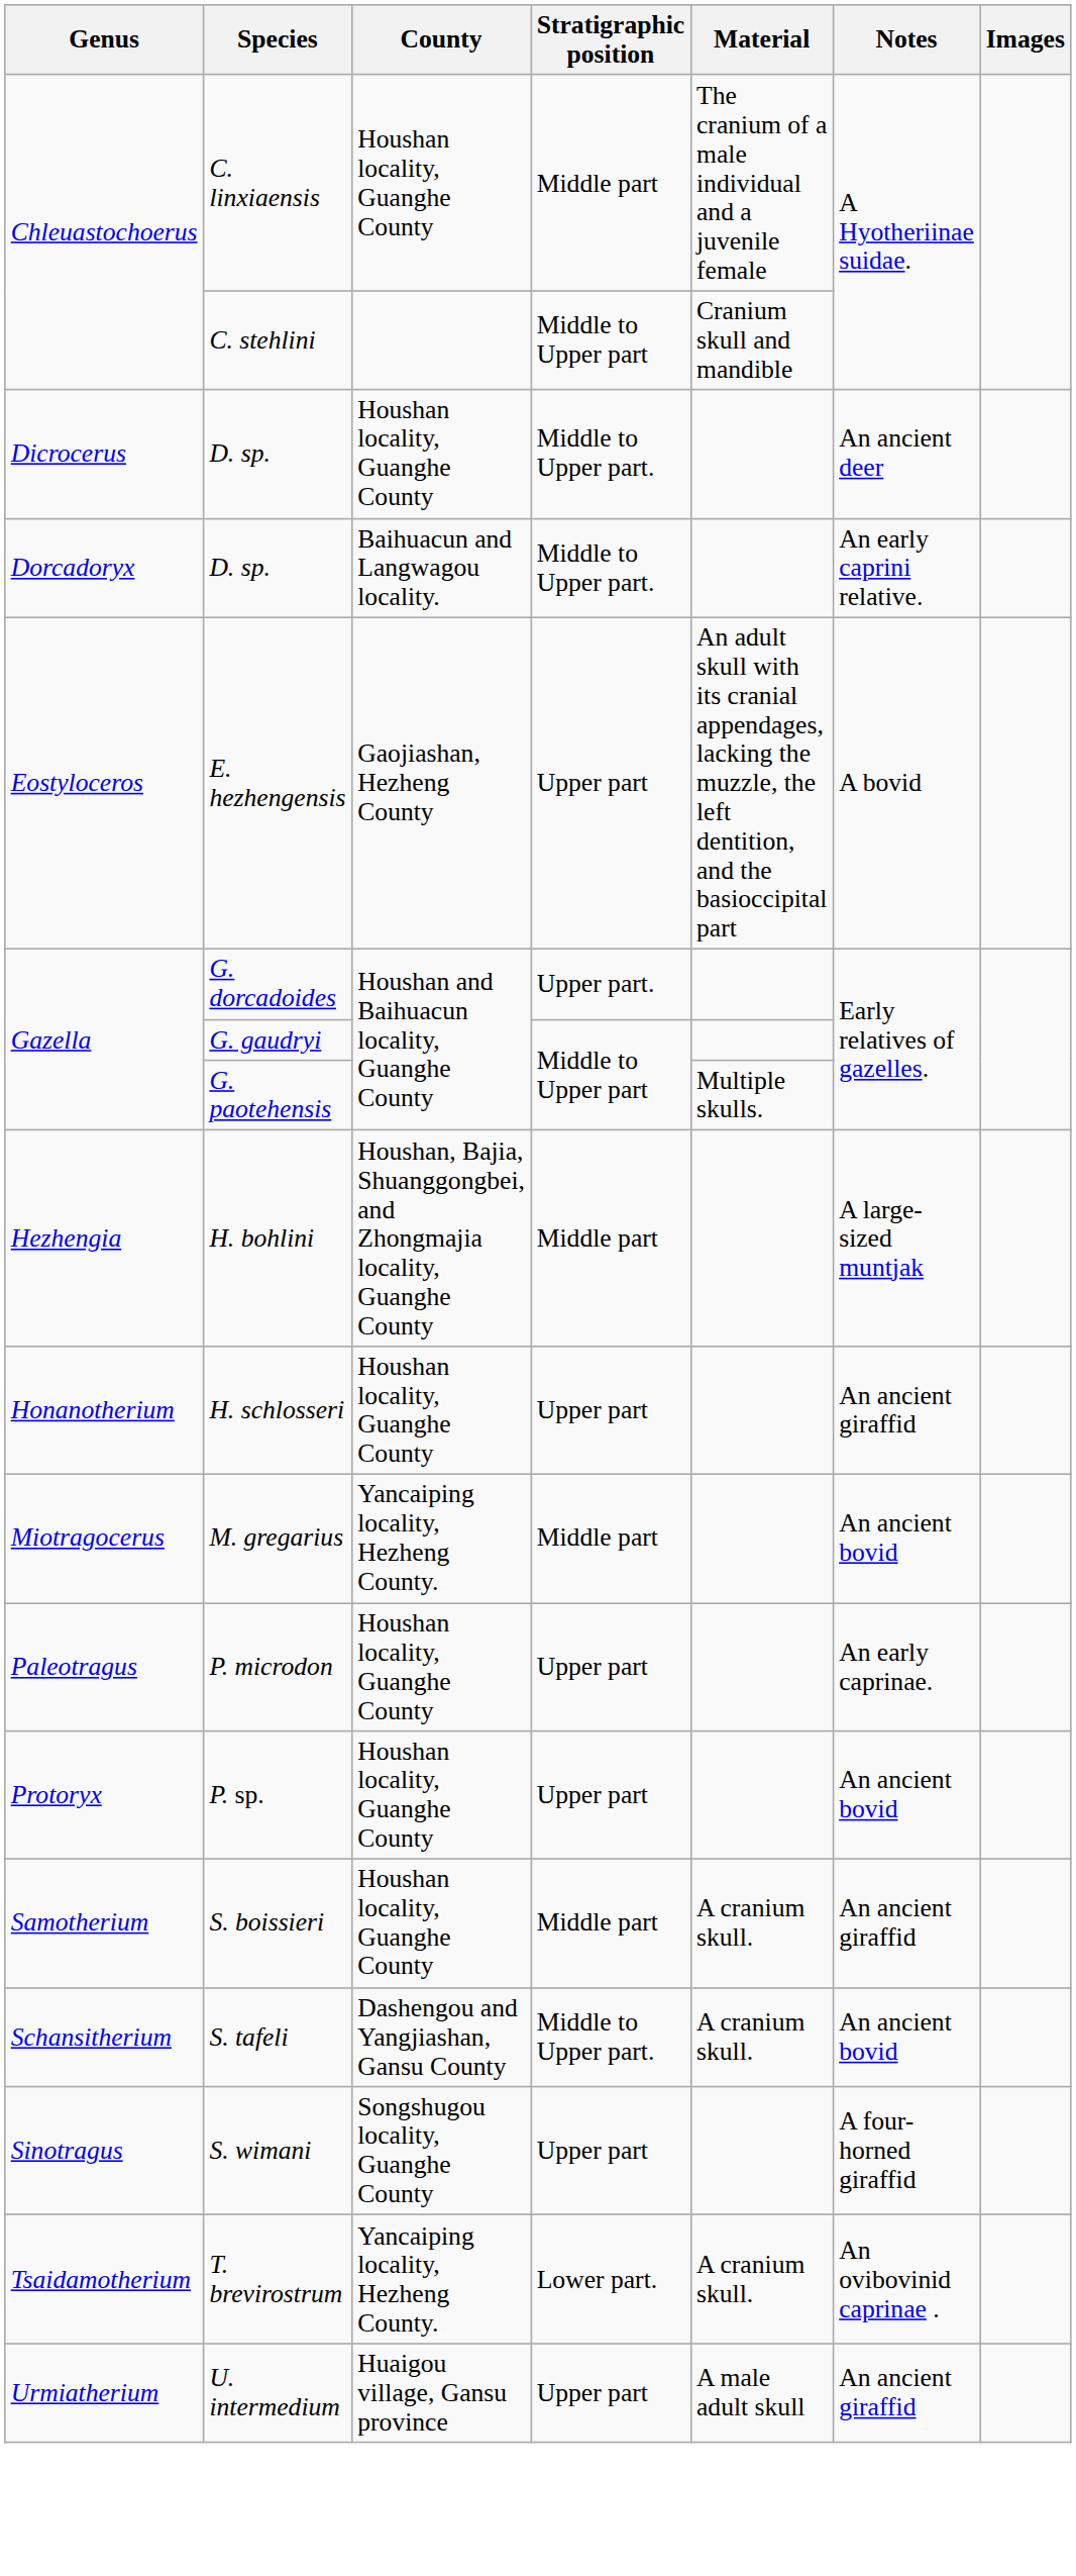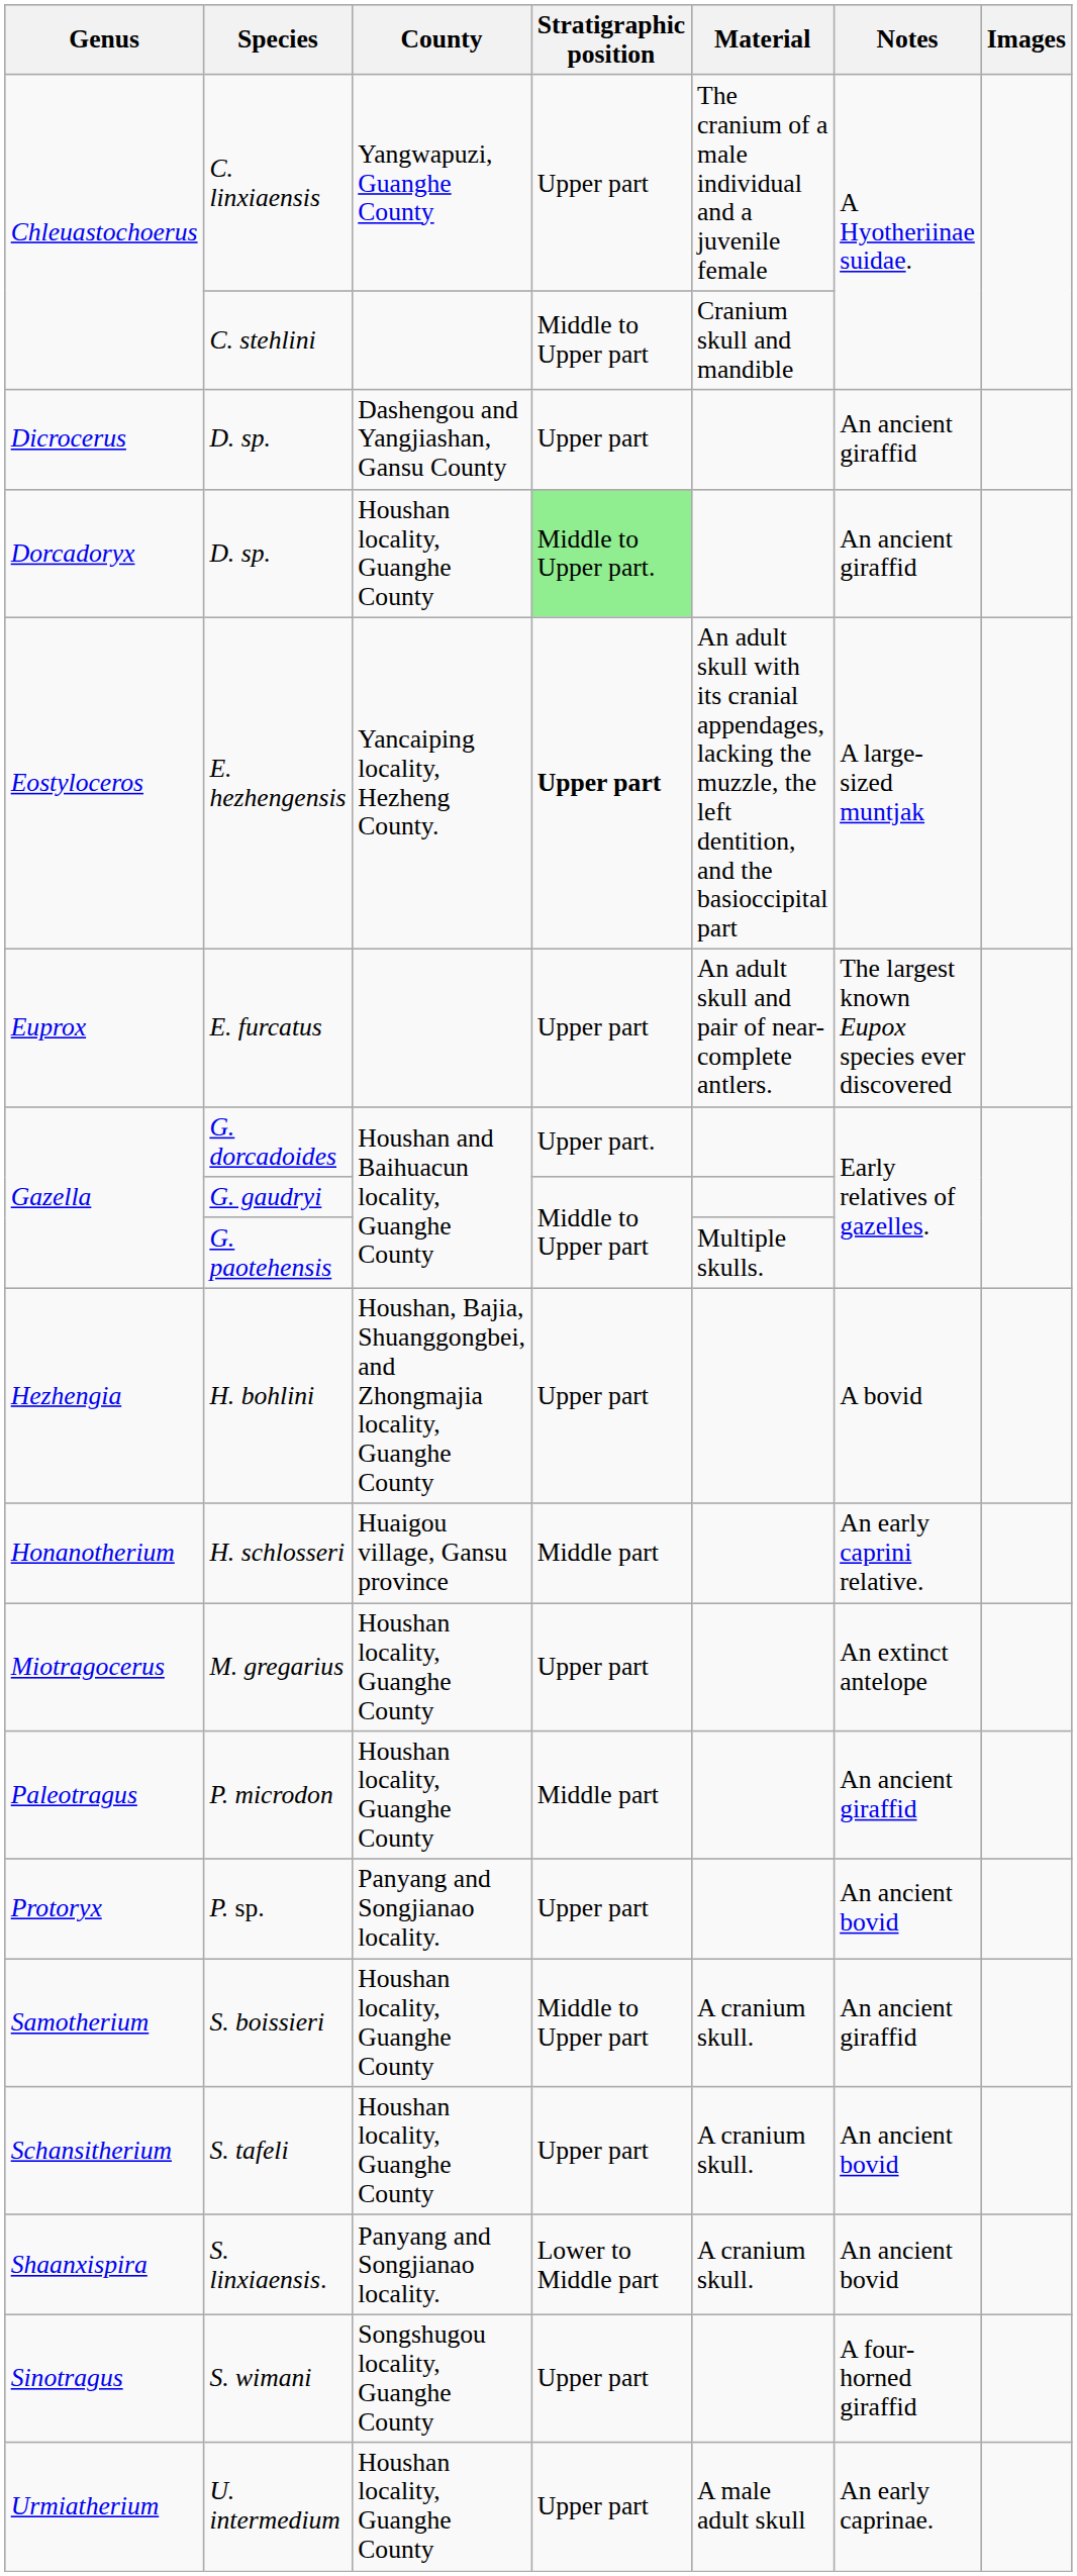C. linxiaensis | County: Houshan locality, Guanghe County -> Yangwapuzi, Guanghe County
C. linxiaensis | Stratigraphic position: Middle part -> Upper part
Dicrocerus / D. sp. | County: Houshan locality, Guanghe County -> Dashengou and Yangjiashan, Gansu County
Dicrocerus / D. sp. | Stratigraphic position: Middle to Upper part. -> Upper part
Dicrocerus / D. sp. | Notes: An ancient deer -> An ancient giraffid
Dorcadoryx / D. sp. | County: Baihuacun and Langwagou locality. -> Houshan locality, Guanghe County
Dorcadoryx / D. sp. | Stratigraphic position: no background -> lightgreen background
Dorcadoryx / D. sp. | Notes: An early caprini relative. -> An ancient giraffid
E. hezhengensis | County: Gaojiashan, Hezheng County -> Yancaiping locality, Hezheng County.
E. hezhengensis | Stratigraphic position: normal -> bold
E. hezhengensis | Notes: A bovid -> A large-sized muntjak
+ row: Euprox | E. furcatus | Upper part | An adult skull and pair of near-complete antlers. | The largest known Eupox species ever discovered
H. bohlini | Stratigraphic position: Middle part -> Upper part
H. bohlini | Notes: A large-sized muntjak -> A bovid
H. schlosseri | County: Houshan locality, Guanghe County -> Huaigou village, Gansu province
H. schlosseri | Stratigraphic position: Upper part -> Middle part
H. schlosseri | Notes: An ancient giraffid -> An early caprini relative.
M. gregarius | County: Yancaiping locality, Hezheng County. -> Houshan locality, Guanghe County
M. gregarius | Stratigraphic position: Middle part -> Upper part
M. gregarius | Notes: An ancient bovid -> An extinct antelope
P. microdon | Stratigraphic position: Upper part -> Middle part
P. microdon | Notes: An early caprinae. -> An ancient giraffid
P. sp. | County: Houshan locality, Guanghe County -> Panyang and Songjianao locality.
S. boissieri | Stratigraphic position: Middle part -> Middle to Upper part
S. tafeli | County: Dashengou and Yangjiashan, Gansu County -> Houshan locality, Guanghe County
S. tafeli | Stratigraphic position: Middle to Upper part. -> Upper part
+ row: Shaanxispira | S. linxiaensis. | Panyang and Songjianao locality. | Lower to Middle part | A cranium skull. | An ancient bovid
- row: Tsaidamotherium | T. brevirostrum | Yancaiping locality, Hezheng County. | Lower part. | A cranium skull. | An ovibovinid caprinae .
U. intermedium | County: Huaigou village, Gansu province -> Houshan locality, Guanghe County
U. intermedium | Notes: An ancient giraffid -> An early caprinae.
